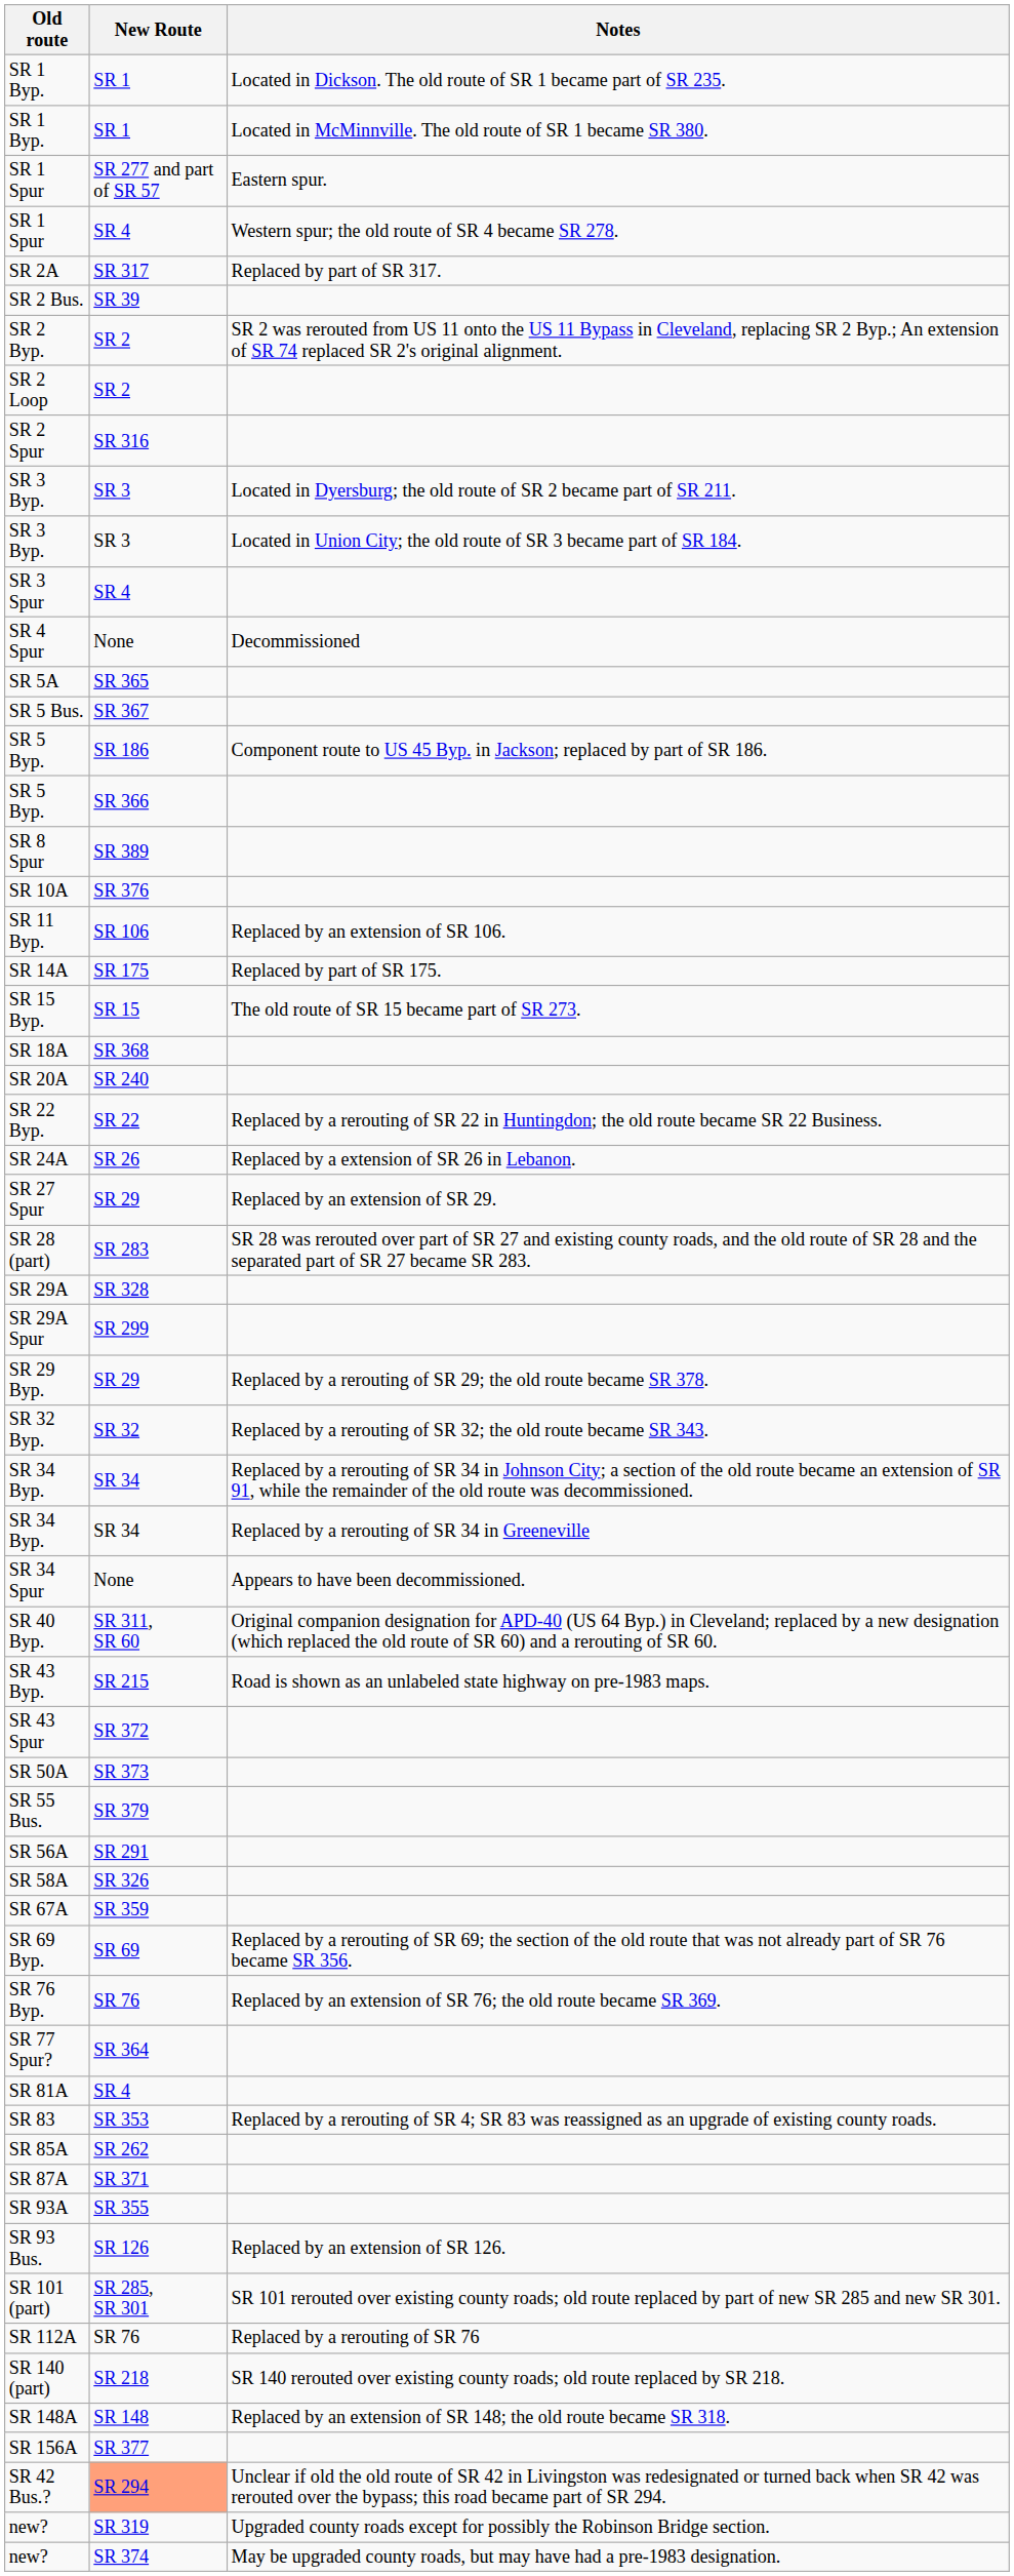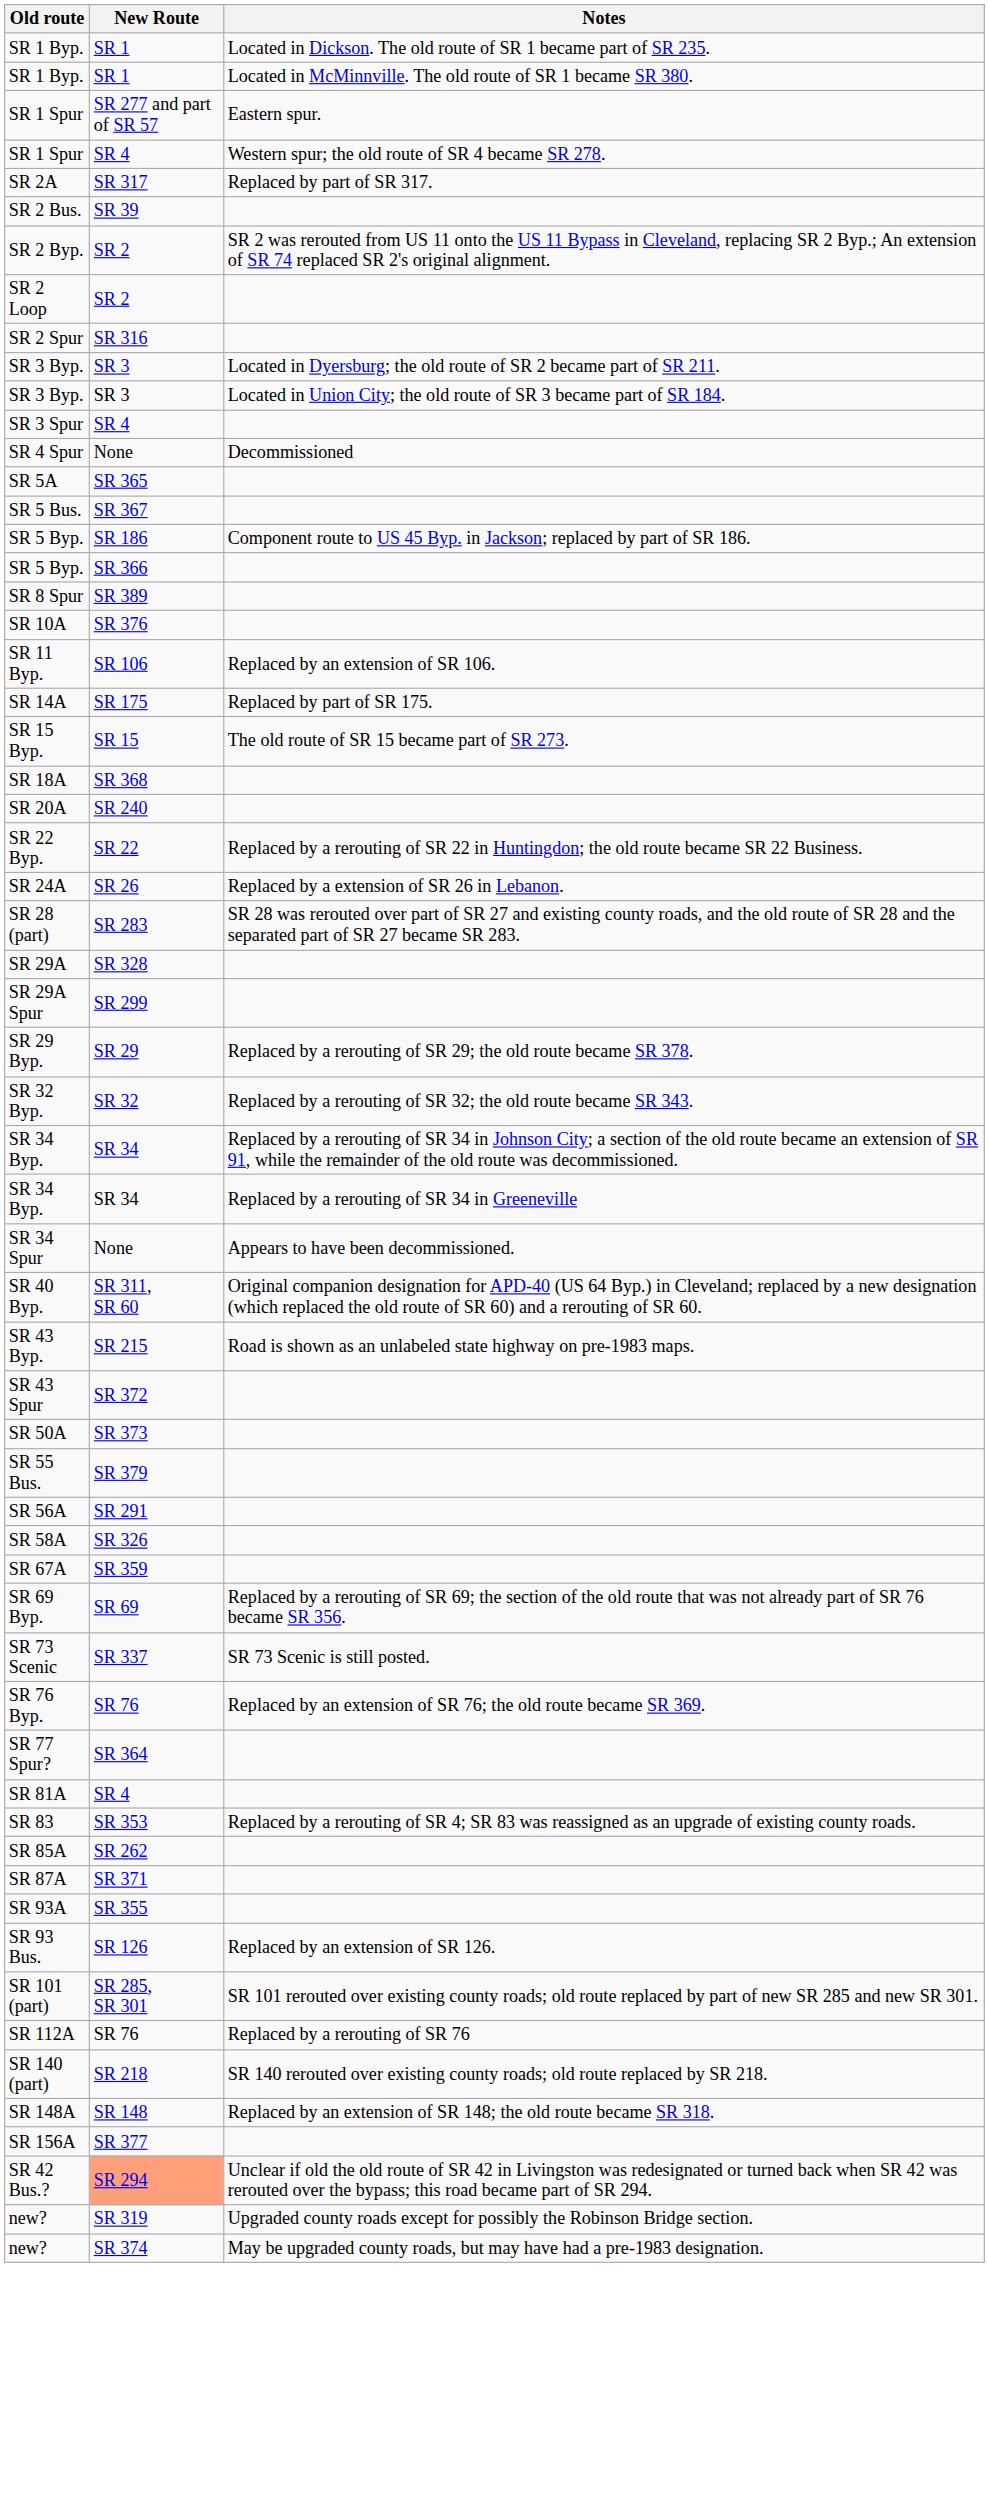- row: SR 27 Spur | SR 29 | Replaced by an extension of SR 29.
+ row: SR 73 Scenic | SR 337 | SR 73 Scenic is still posted.
